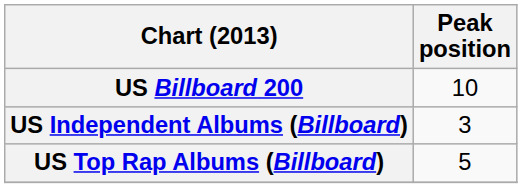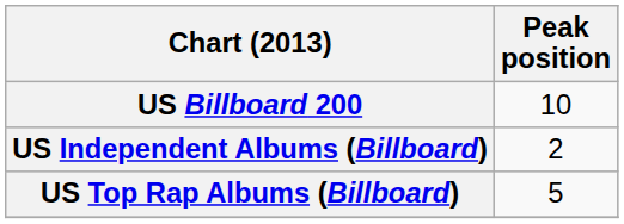US Independent Albums (Billboard) | Peak position: 3 -> 2
